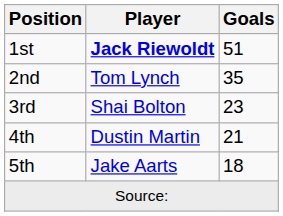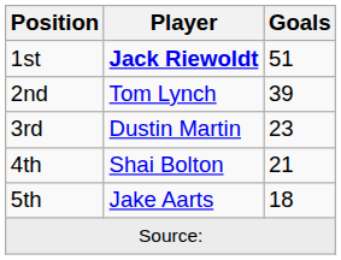2nd | Goals: 35 -> 39
3rd | Player: Shai Bolton -> Dustin Martin
4th | Player: Dustin Martin -> Shai Bolton
